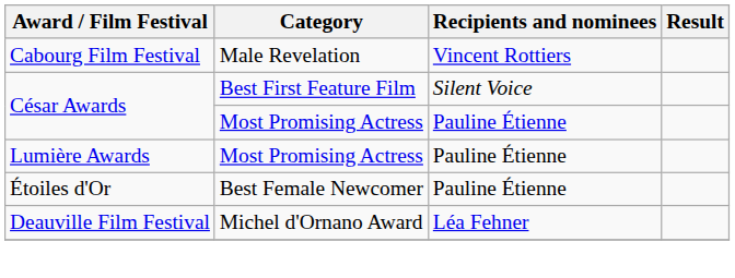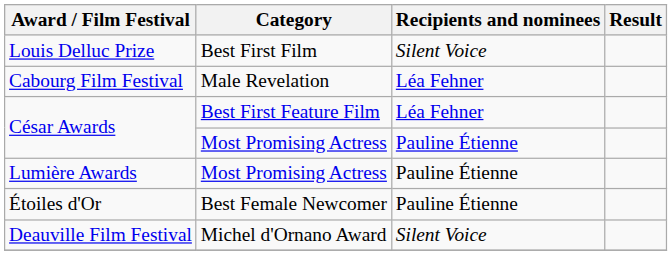+ row: Louis Delluc Prize | Best First Film | Silent Voice
Cabourg Film Festival | Recipients and nominees: Vincent Rottiers -> Léa Fehner
César Awards / Best First Feature Film | Recipients and nominees: Silent Voice -> Léa Fehner
Deauville Film Festival | Recipients and nominees: Léa Fehner -> Silent Voice
